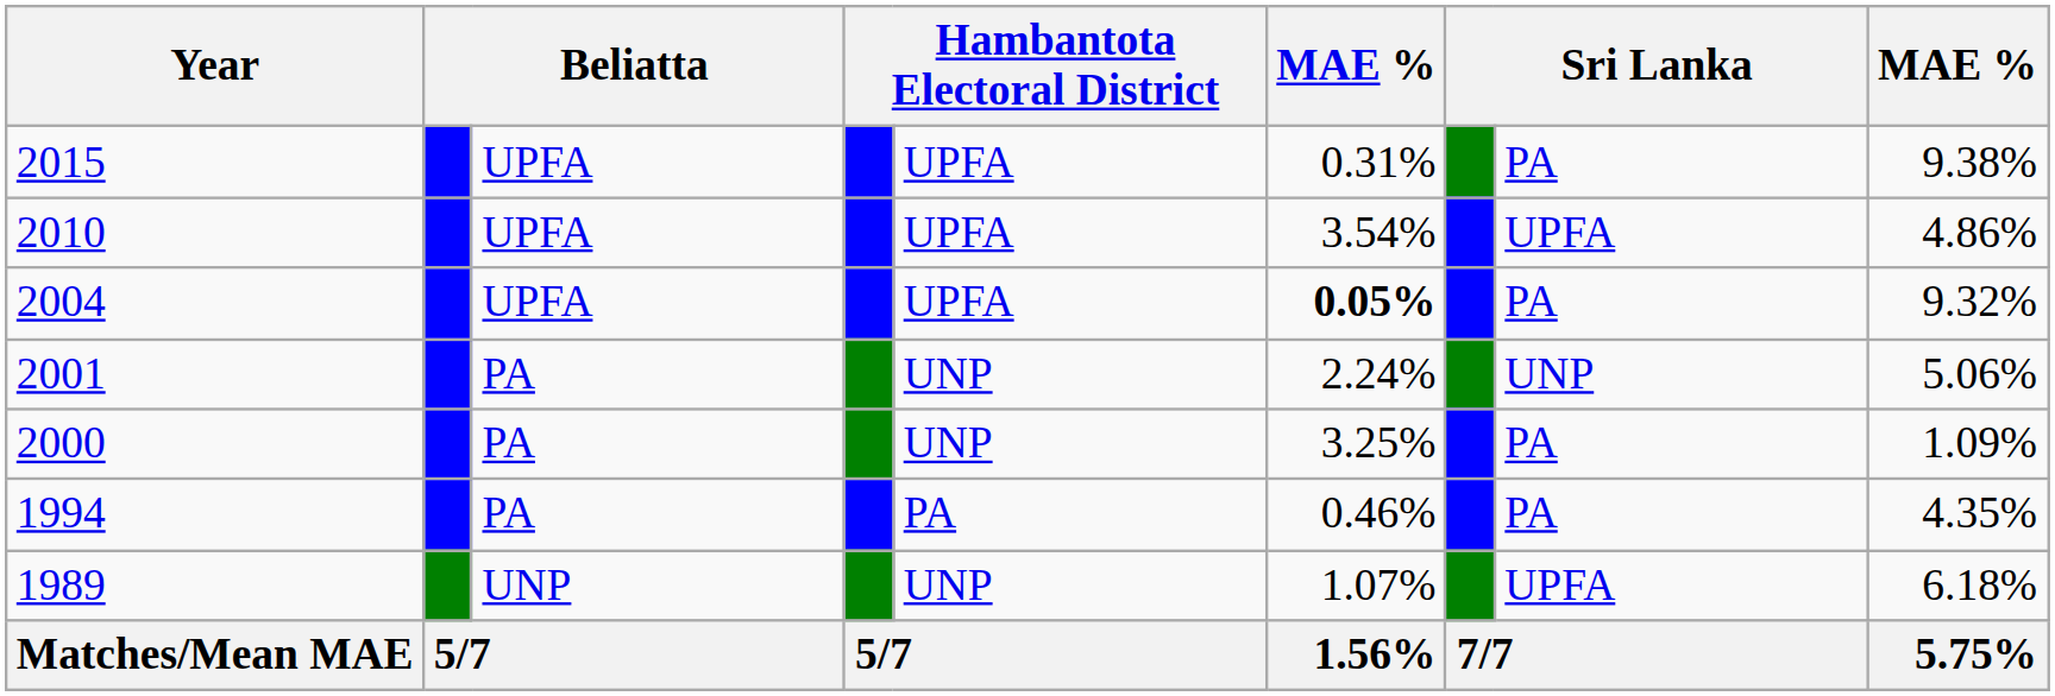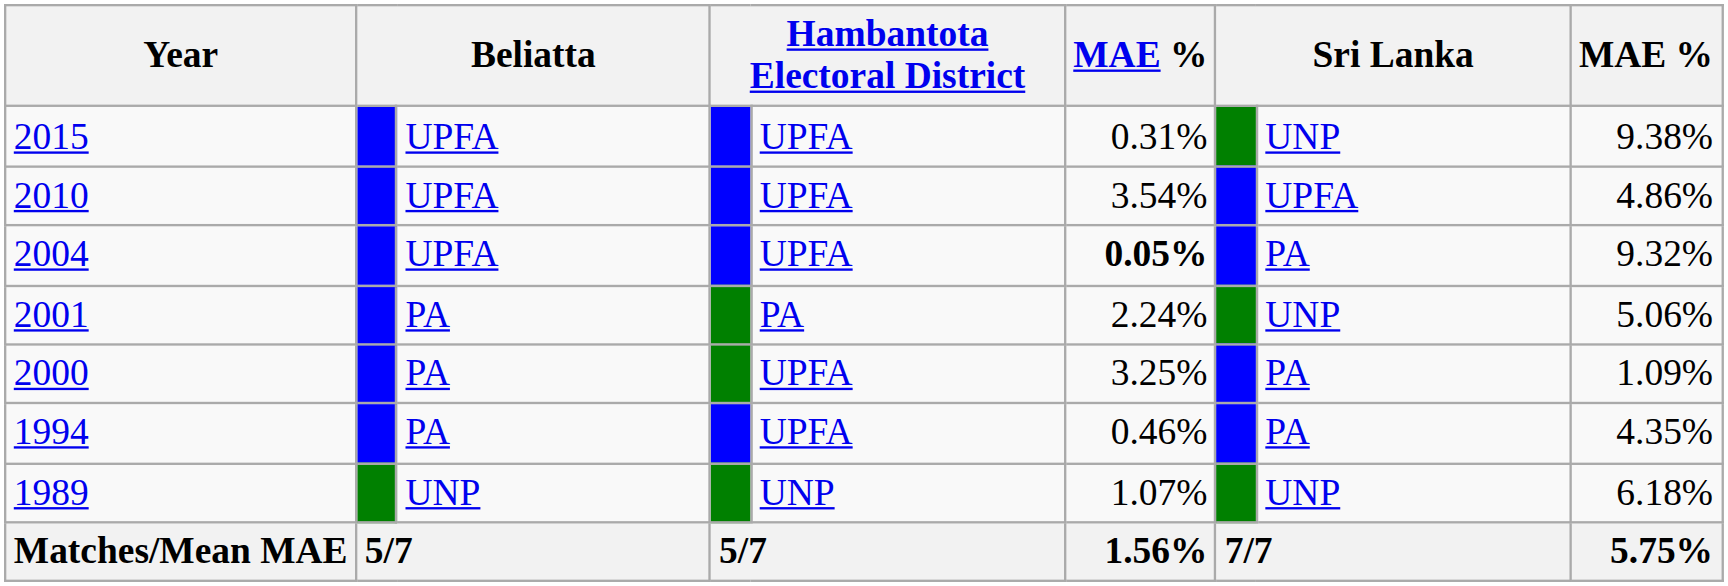2015 | column 8: PA -> UNP
2001 | column 5: UNP -> PA
2000 | column 5: UNP -> UPFA
1994 | column 5: PA -> UPFA
1989 | column 8: UPFA -> UNP
